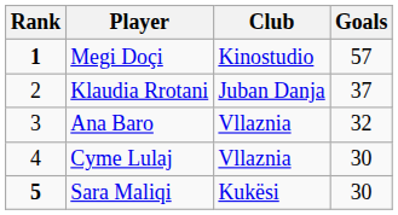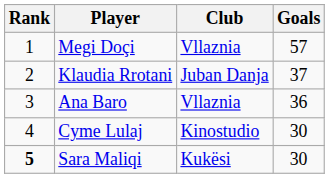Megi Doçi | Rank: bold -> normal
Megi Doçi | Club: Kinostudio -> Vllaznia
Ana Baro | Goals: 32 -> 36
Cyme Lulaj | Club: Vllaznia -> Kinostudio
